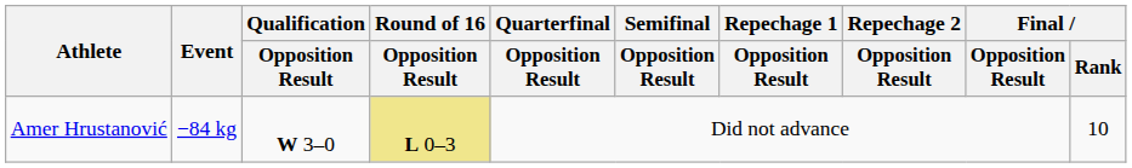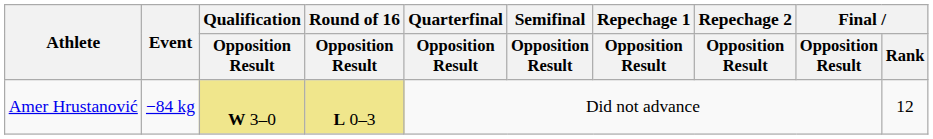Amer Hrustanović | Qualification / Opposition Result: no background -> khaki background
Amer Hrustanović | Final / Rank: 10 -> 12
